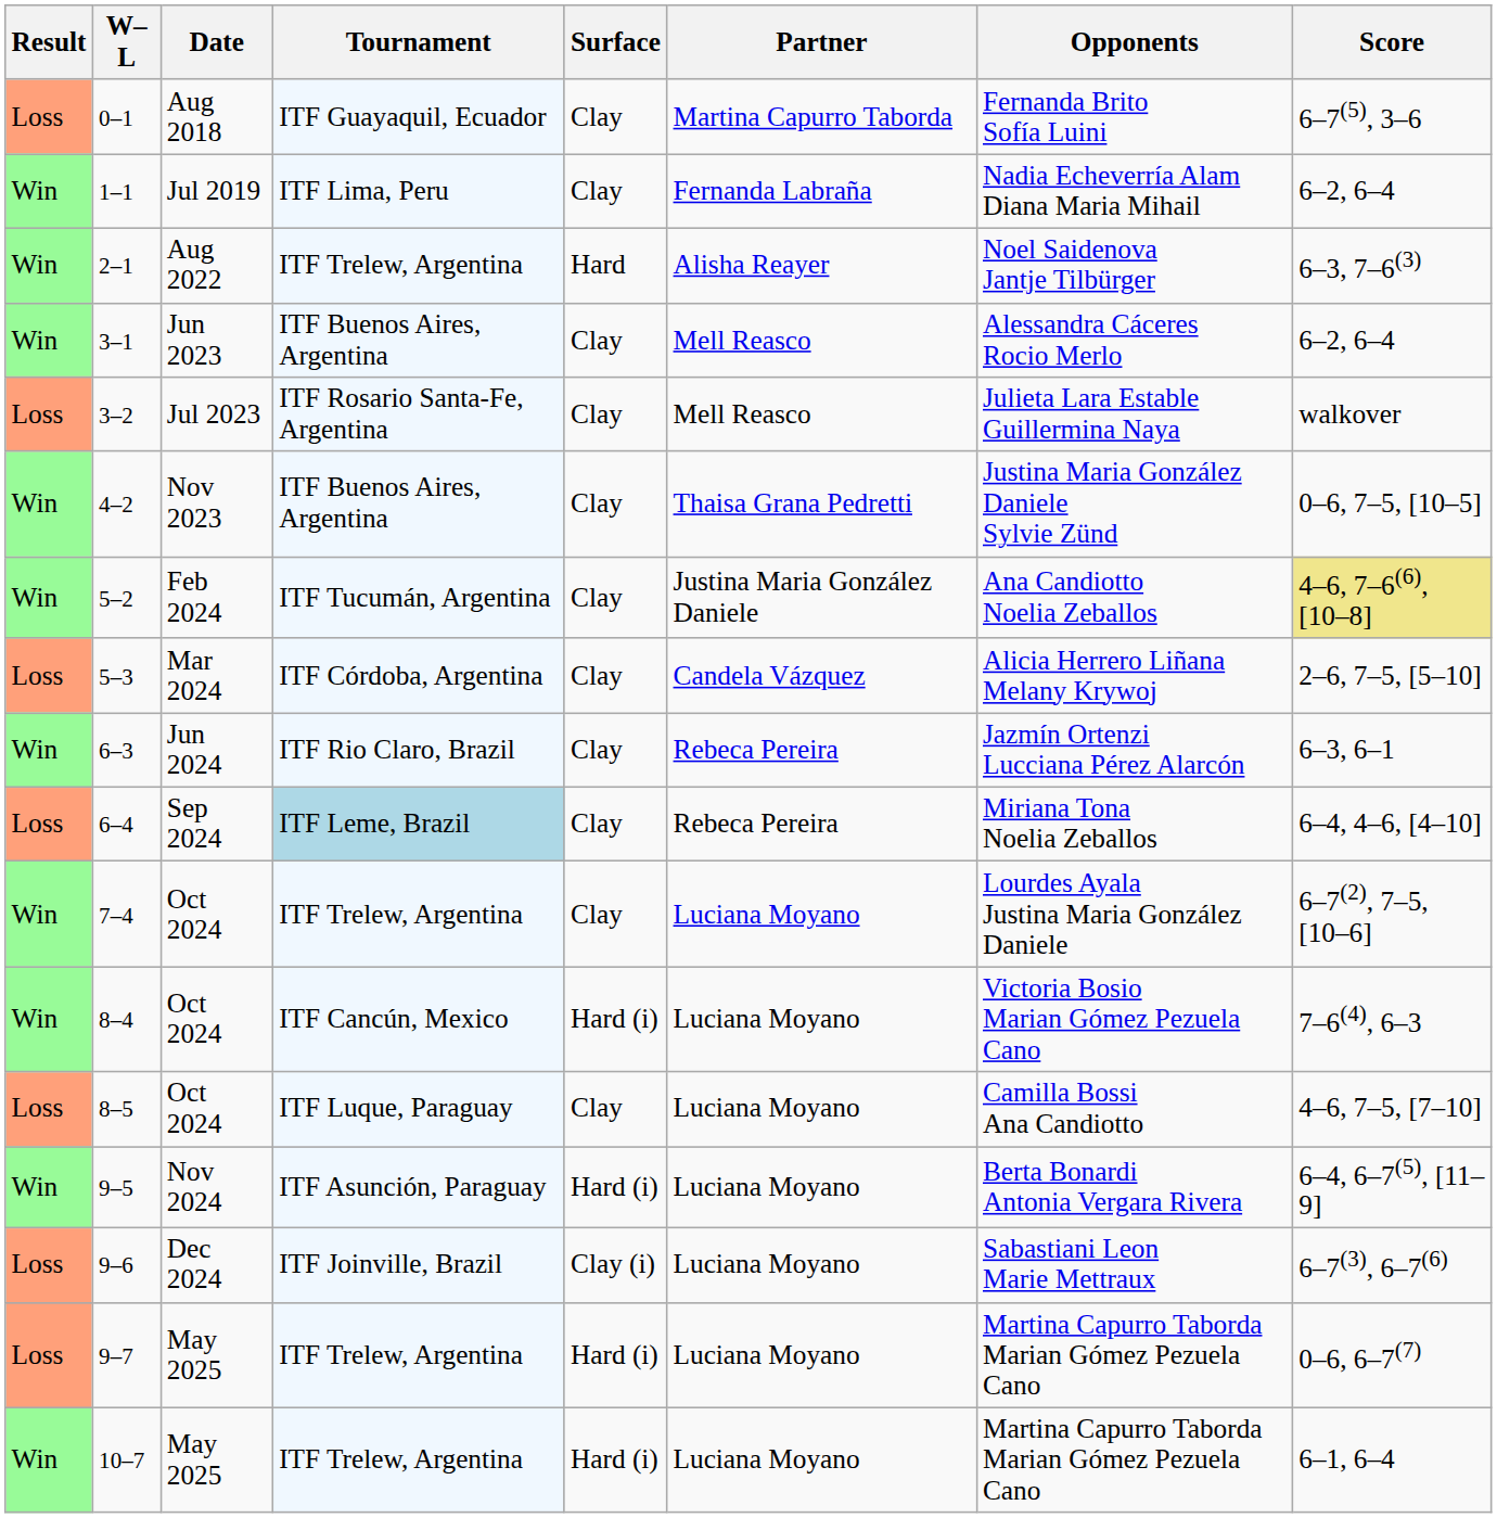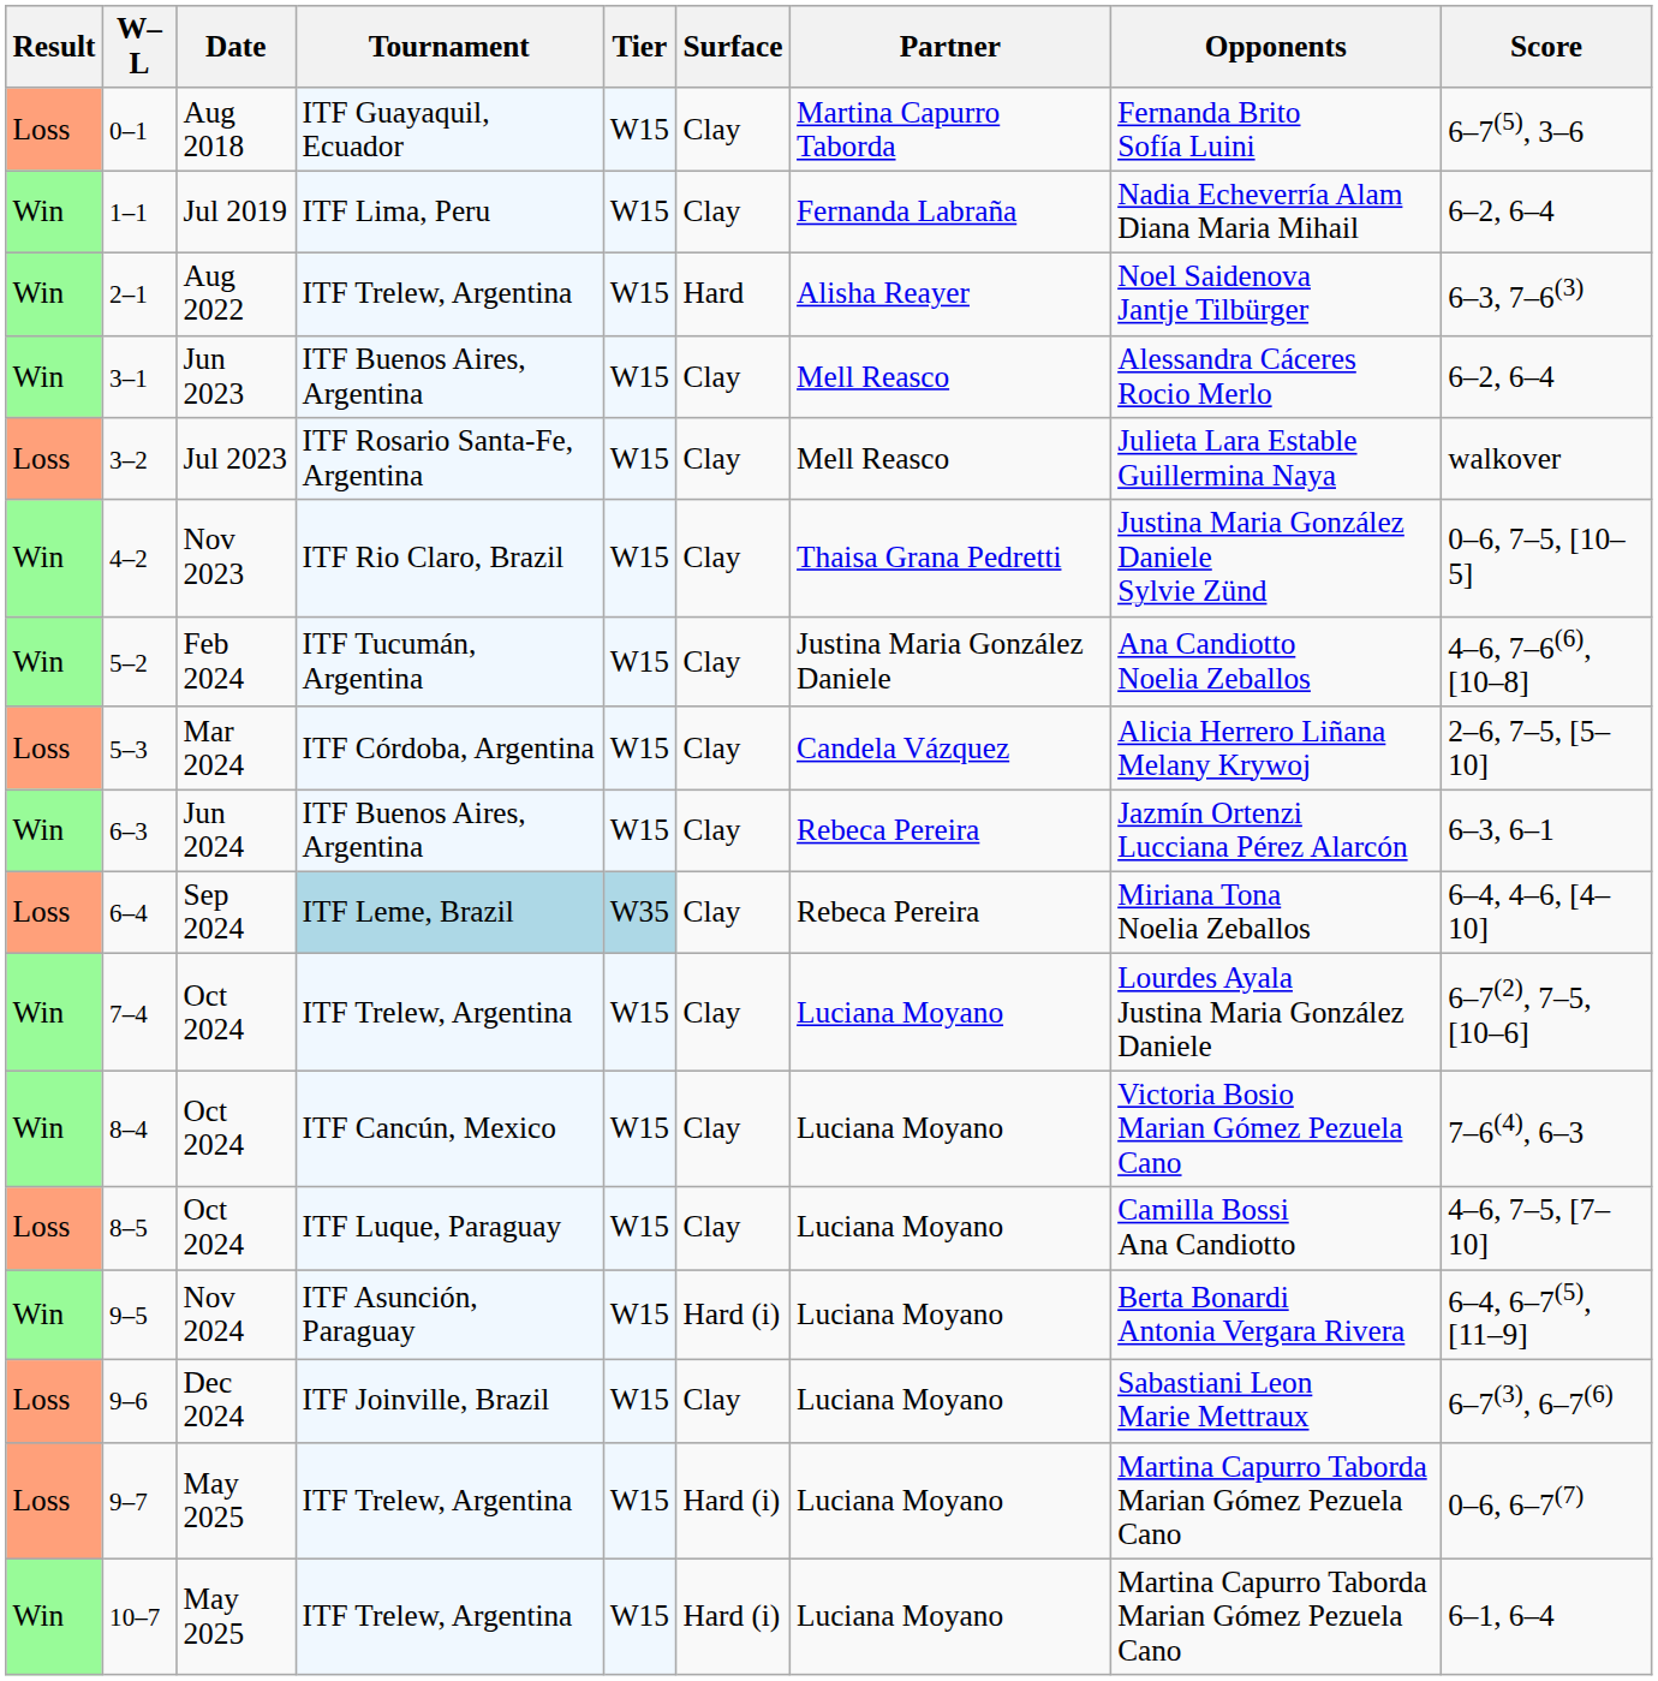+ column: Tier | W15 | W15 | W15 | W15 | W15 | W15 | W15 | W15 | W15 | W35 | W15 | W15 | W15 | W15 | W15 | W15 | W15
4–2 | Tournament: ITF Buenos Aires, Argentina -> ITF Rio Claro, Brazil
5–2 | Score: khaki background -> no background
6–3 | Tournament: ITF Rio Claro, Brazil -> ITF Buenos Aires, Argentina
8–4 | Surface: Hard (i) -> Clay
9–6 | Surface: Clay (i) -> Clay
